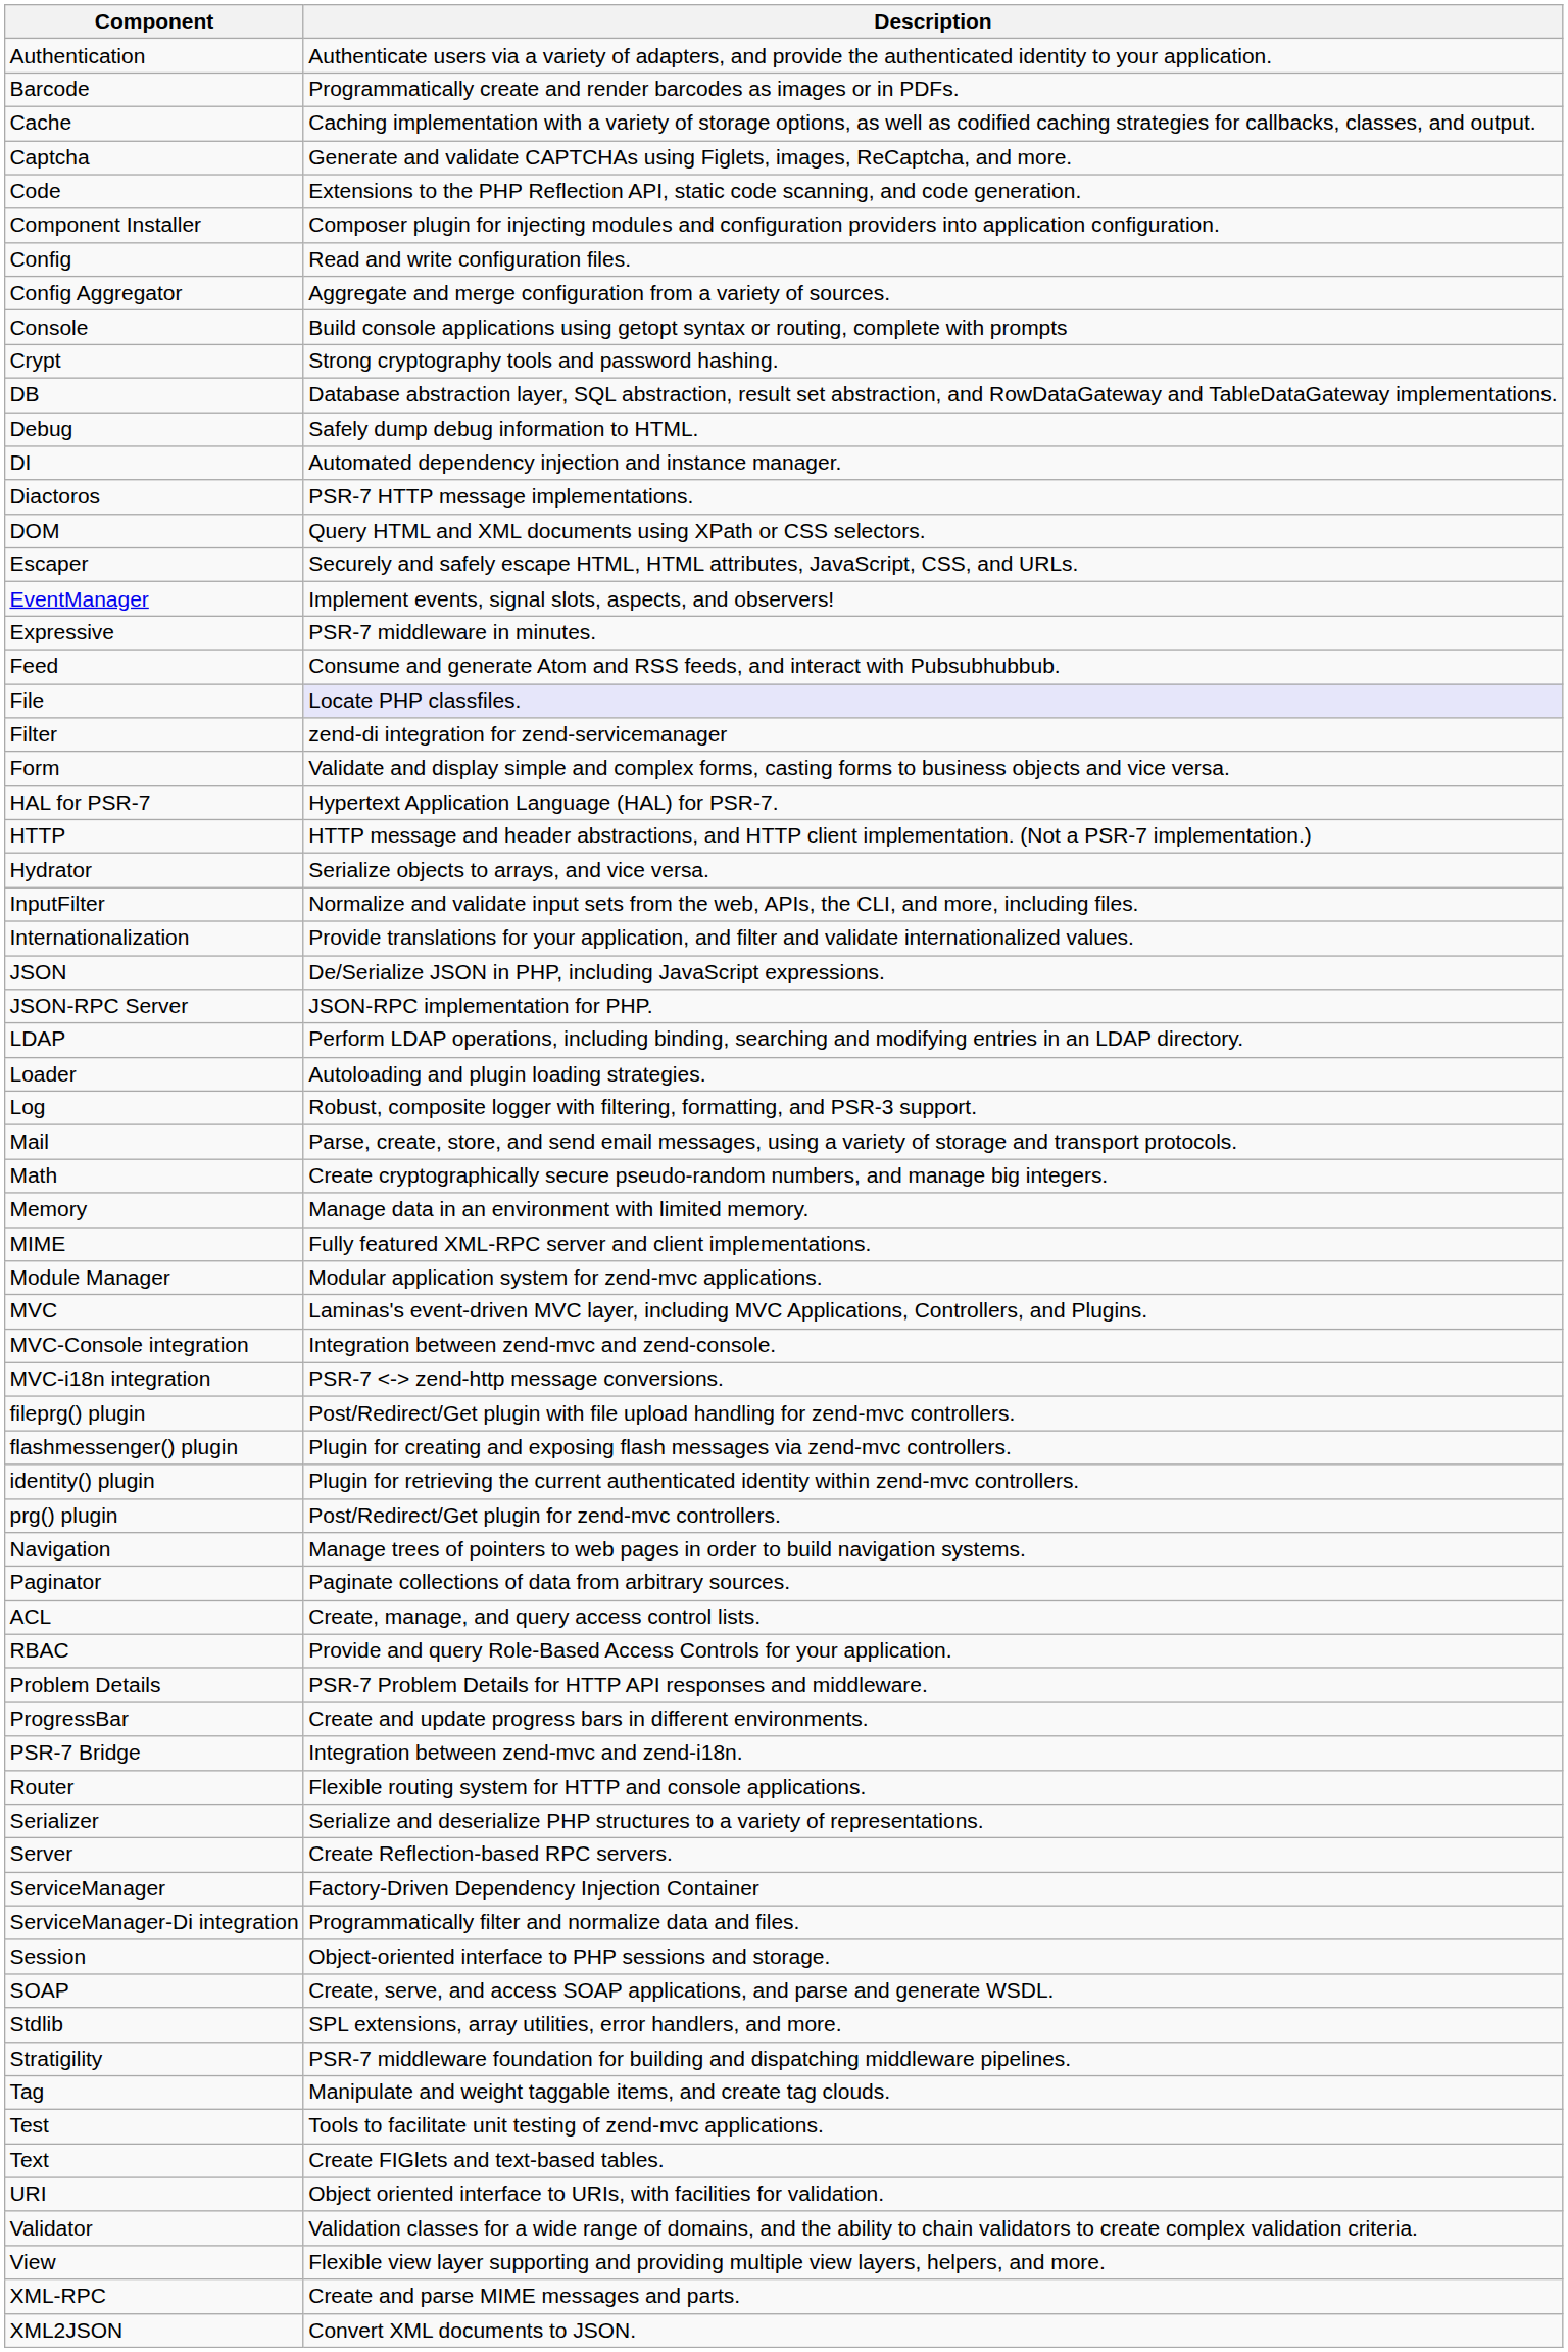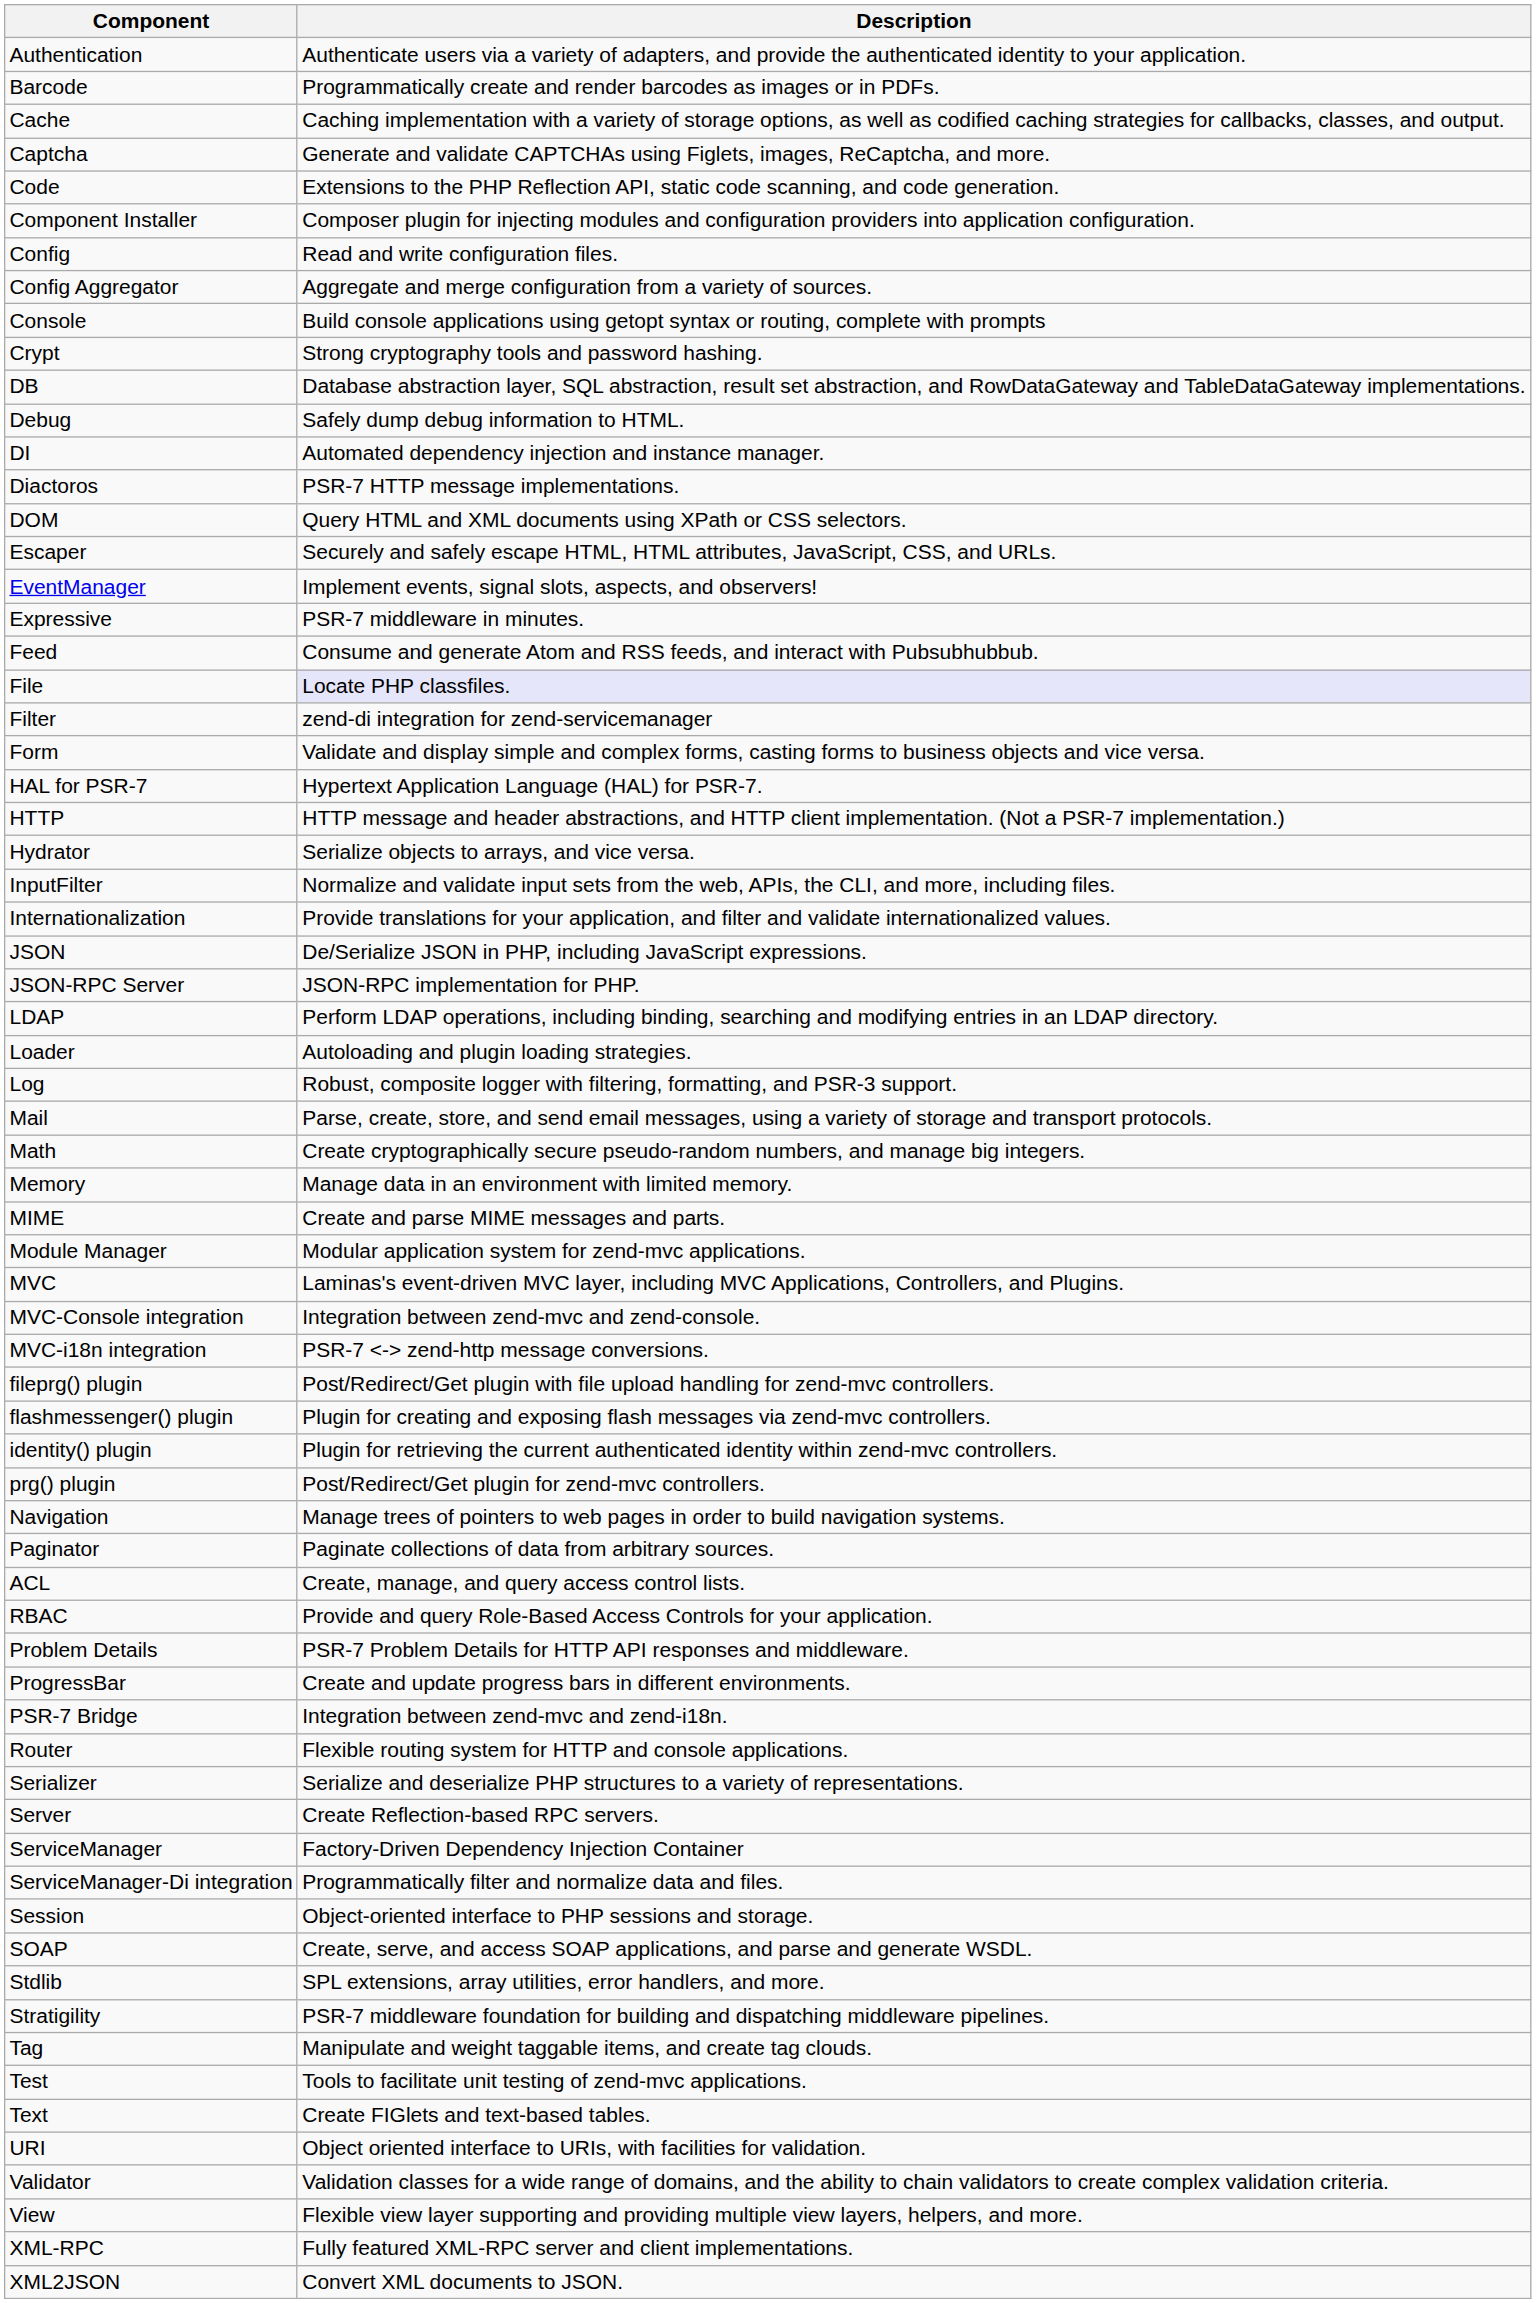MIME | Description: Fully featured XML-RPC server and client implementations. -> Create and parse MIME messages and parts.
XML-RPC | Description: Create and parse MIME messages and parts. -> Fully featured XML-RPC server and client implementations.
